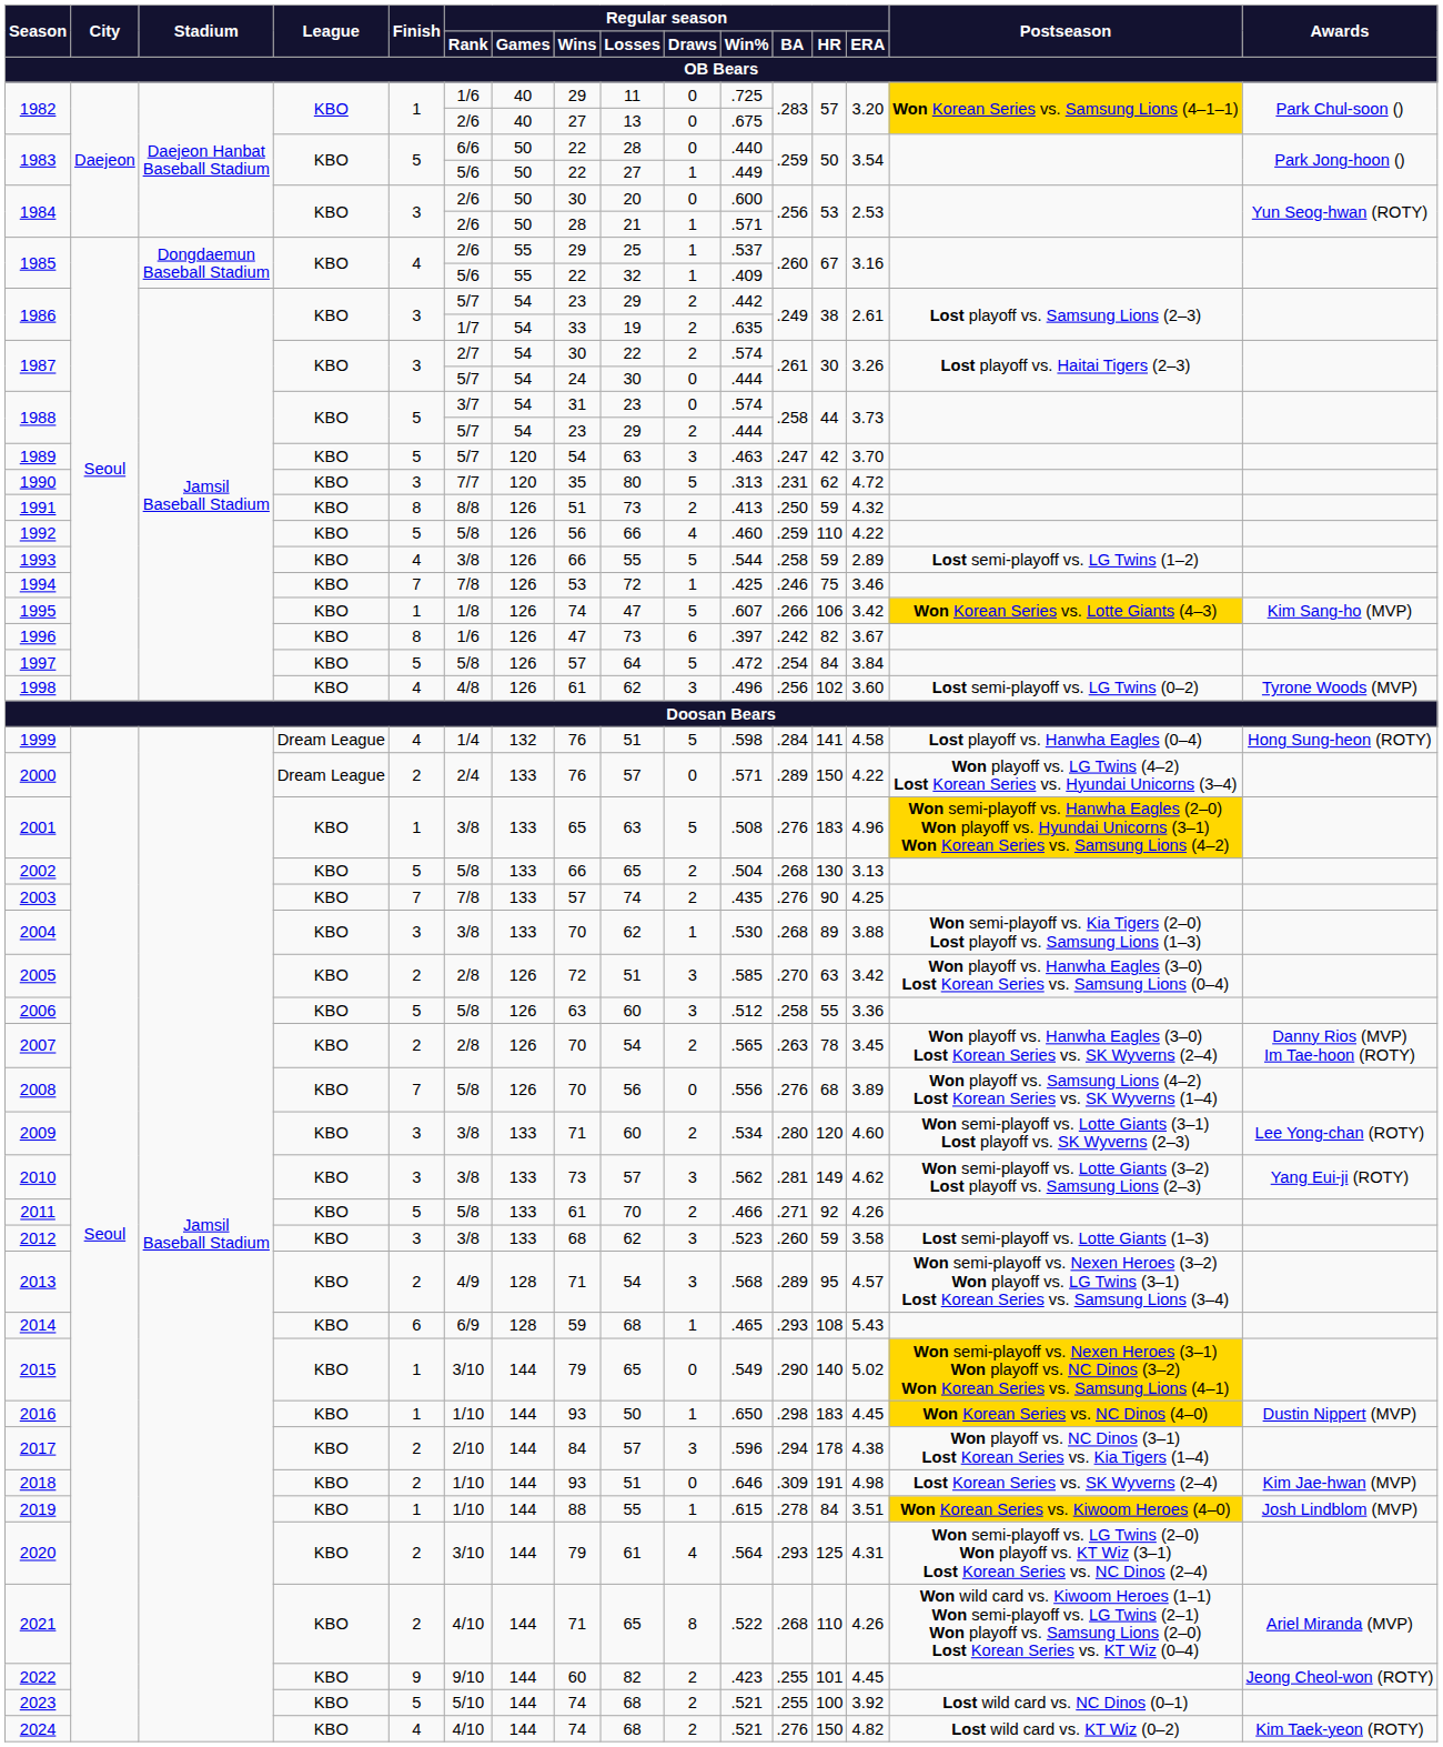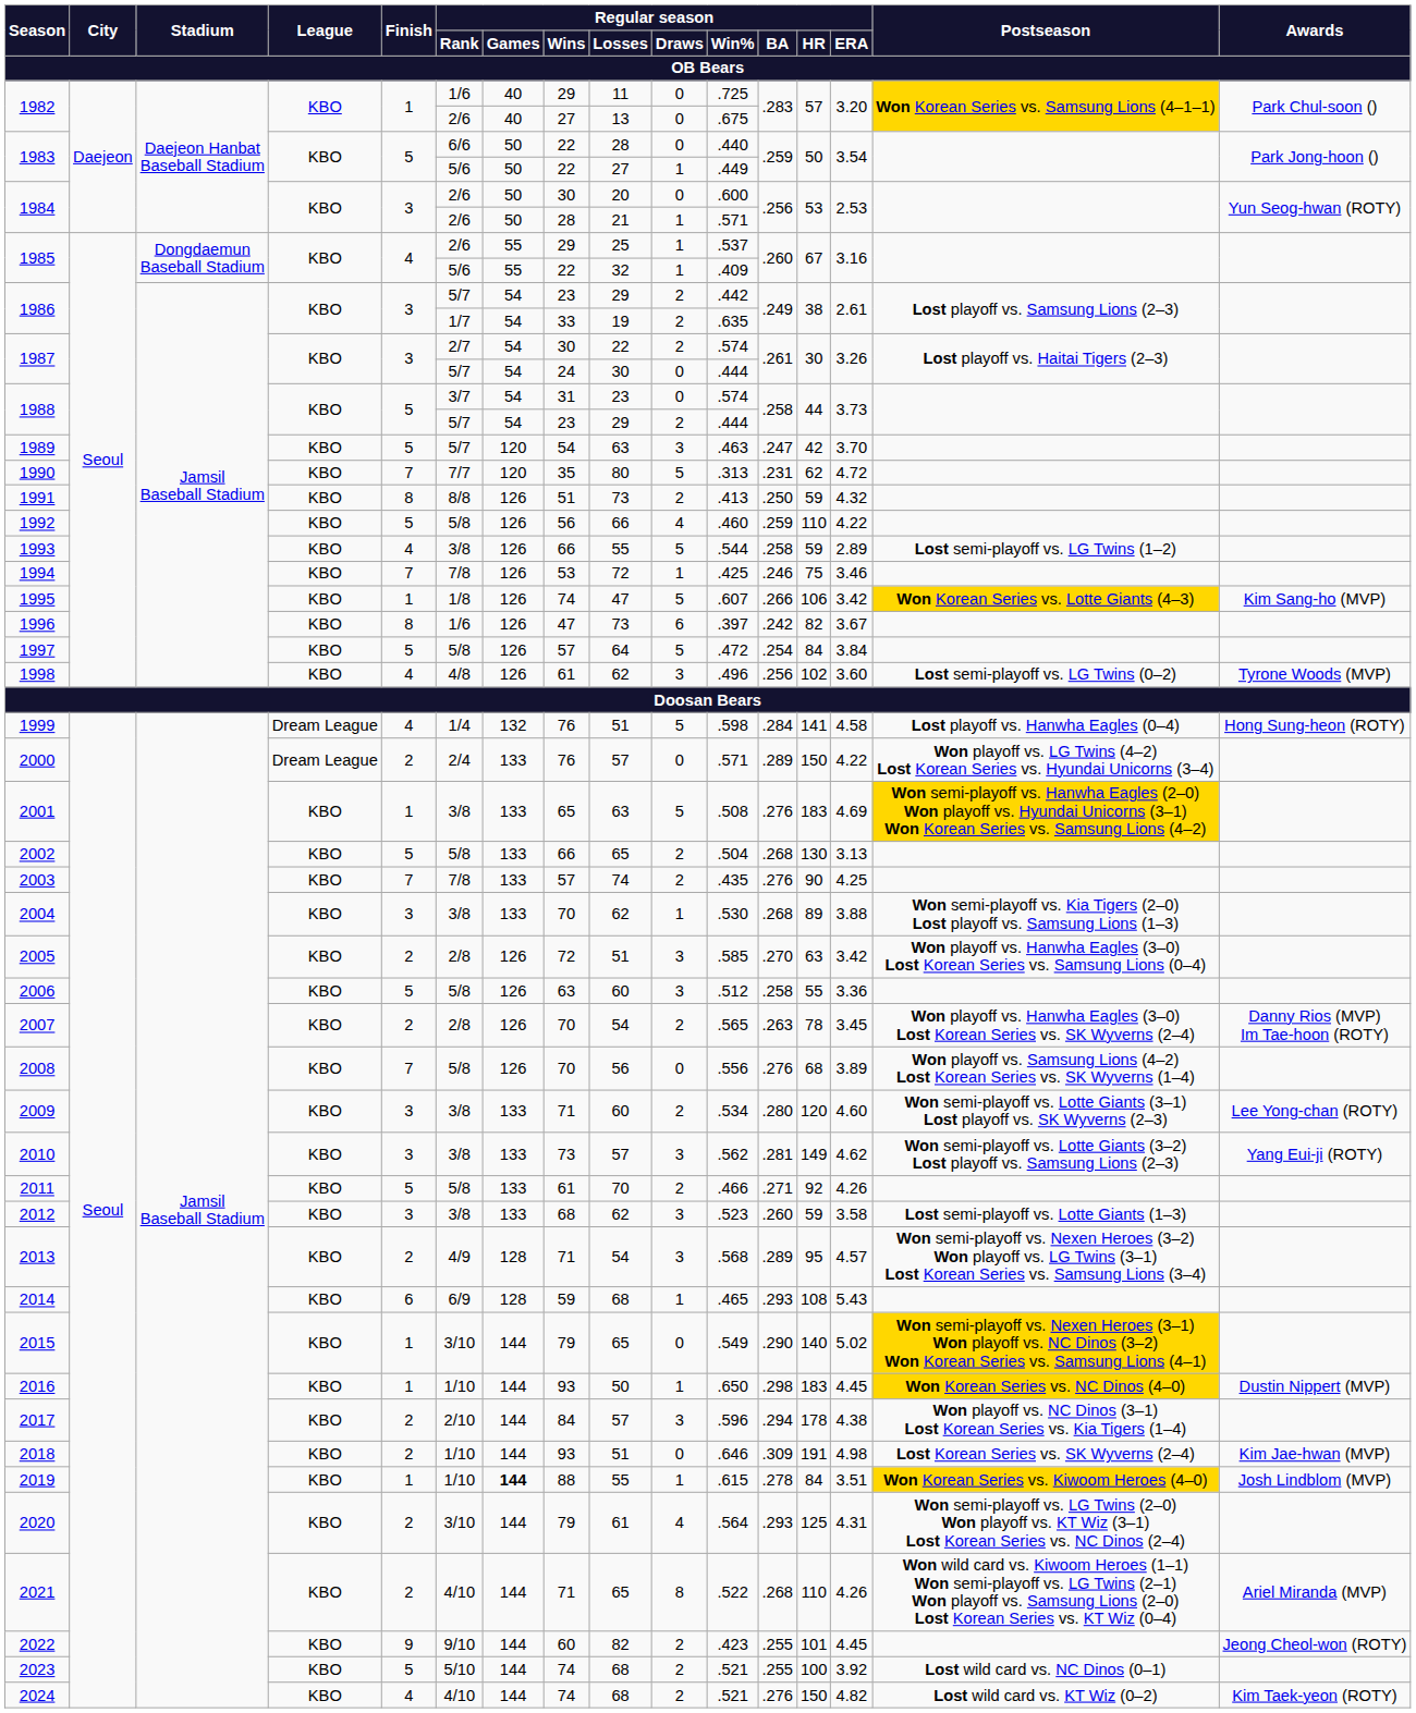1990 | Finish: 3 -> 7
2001 | Regular season / ERA: 4.96 -> 4.69
2019 | Regular season / Games: normal -> bold
